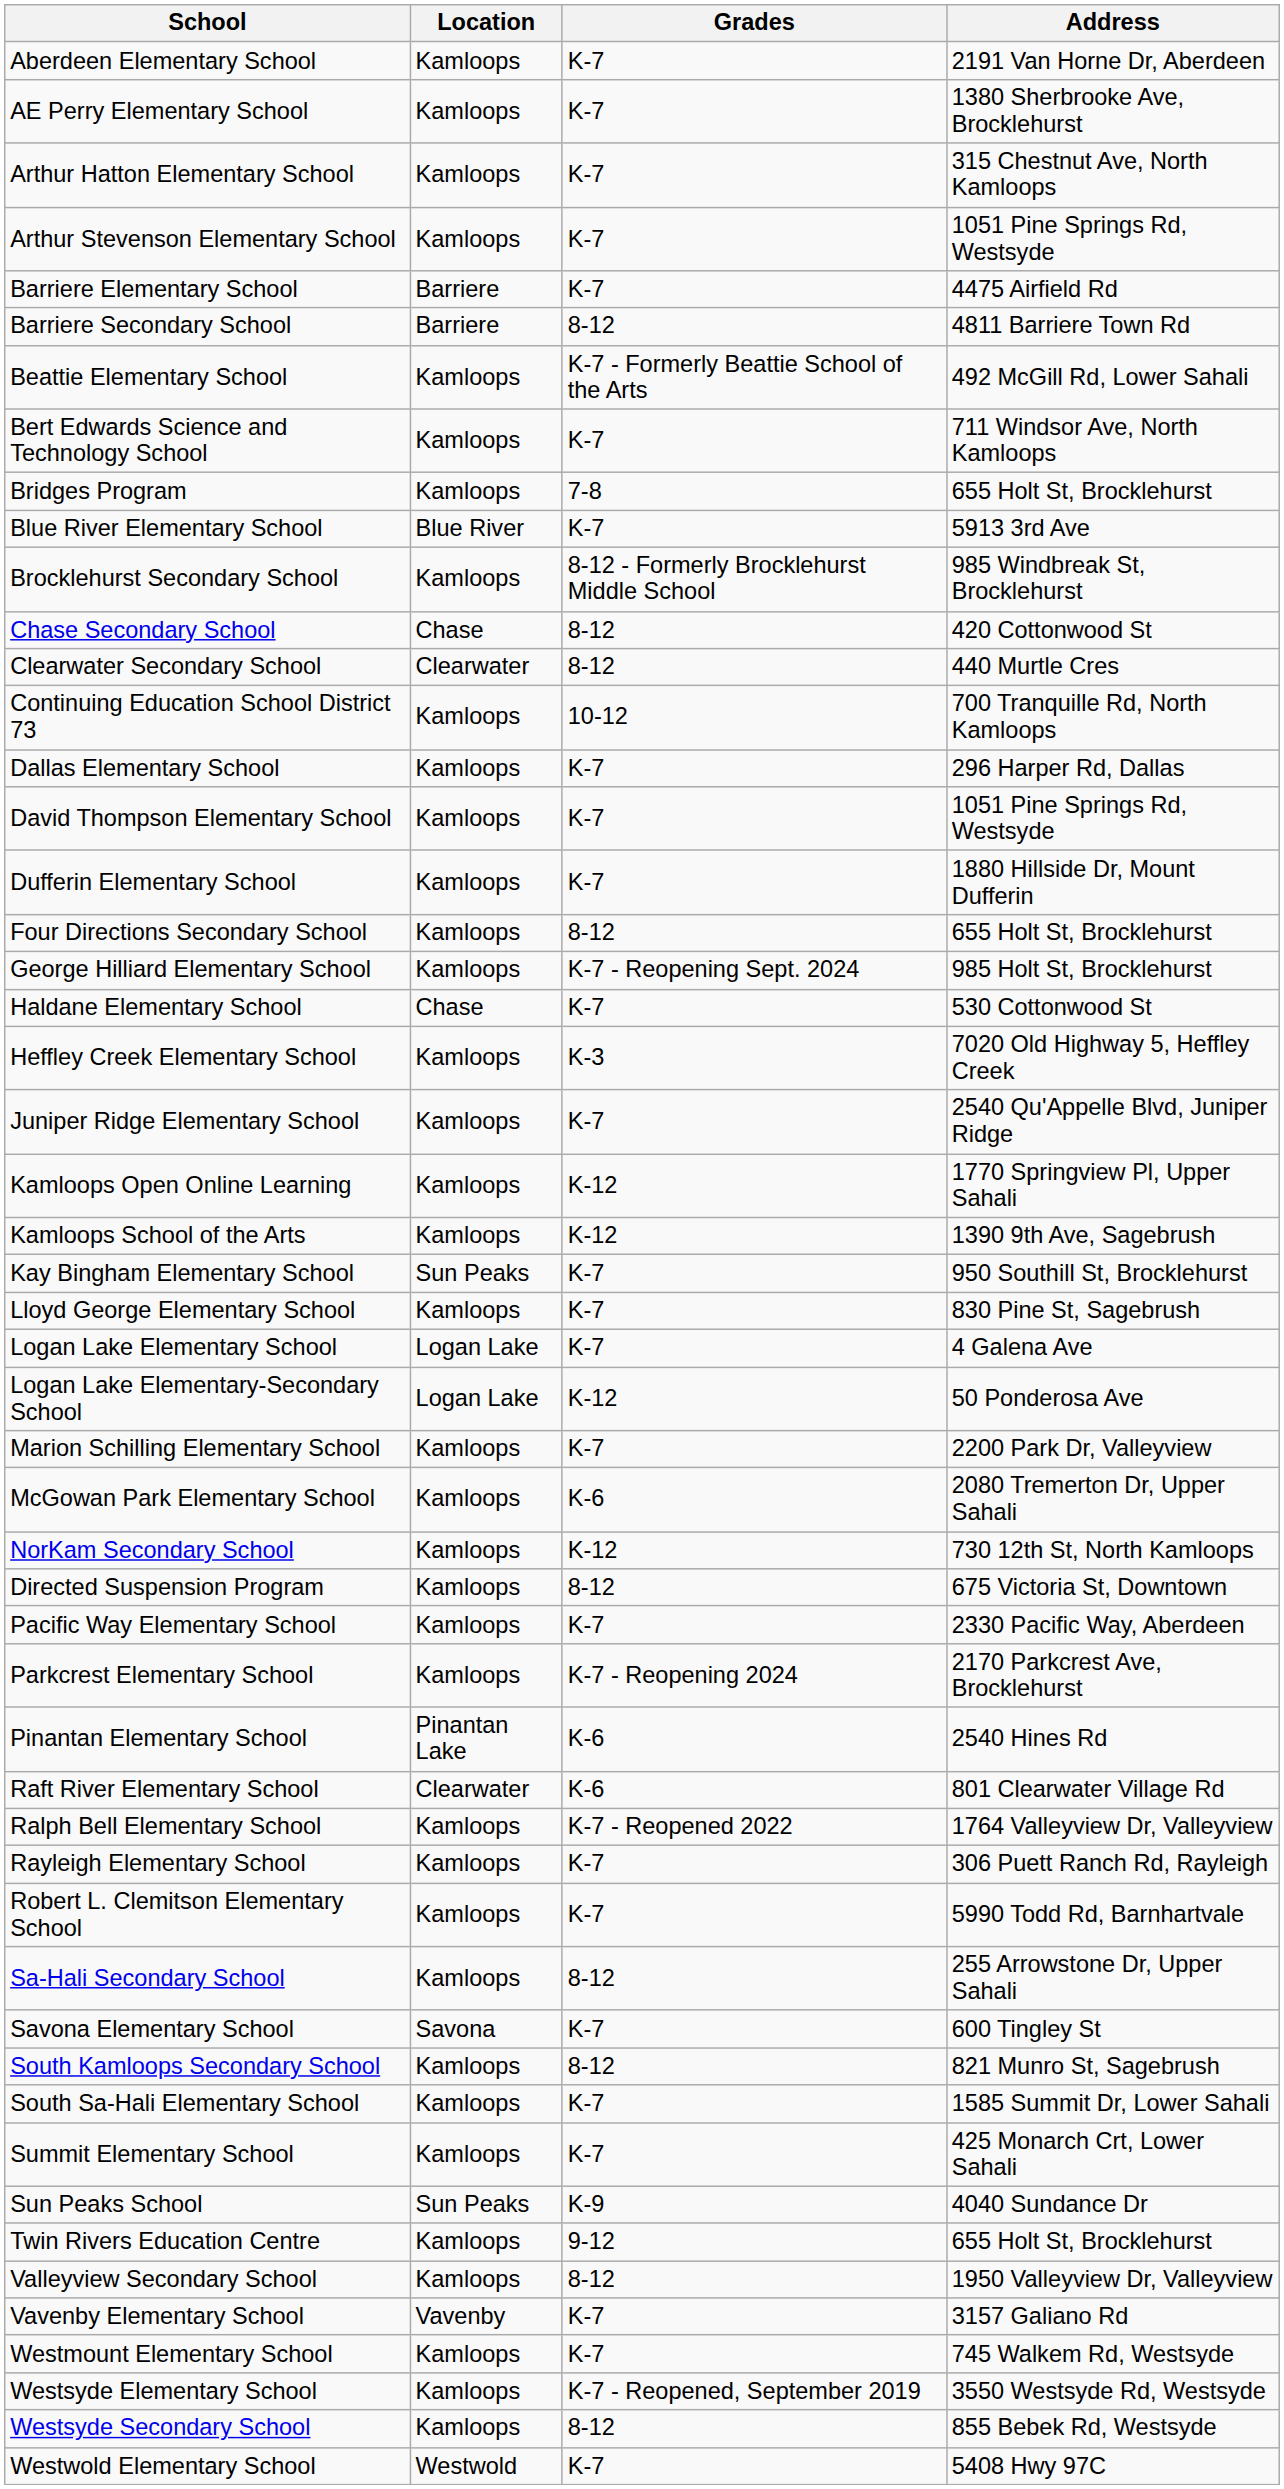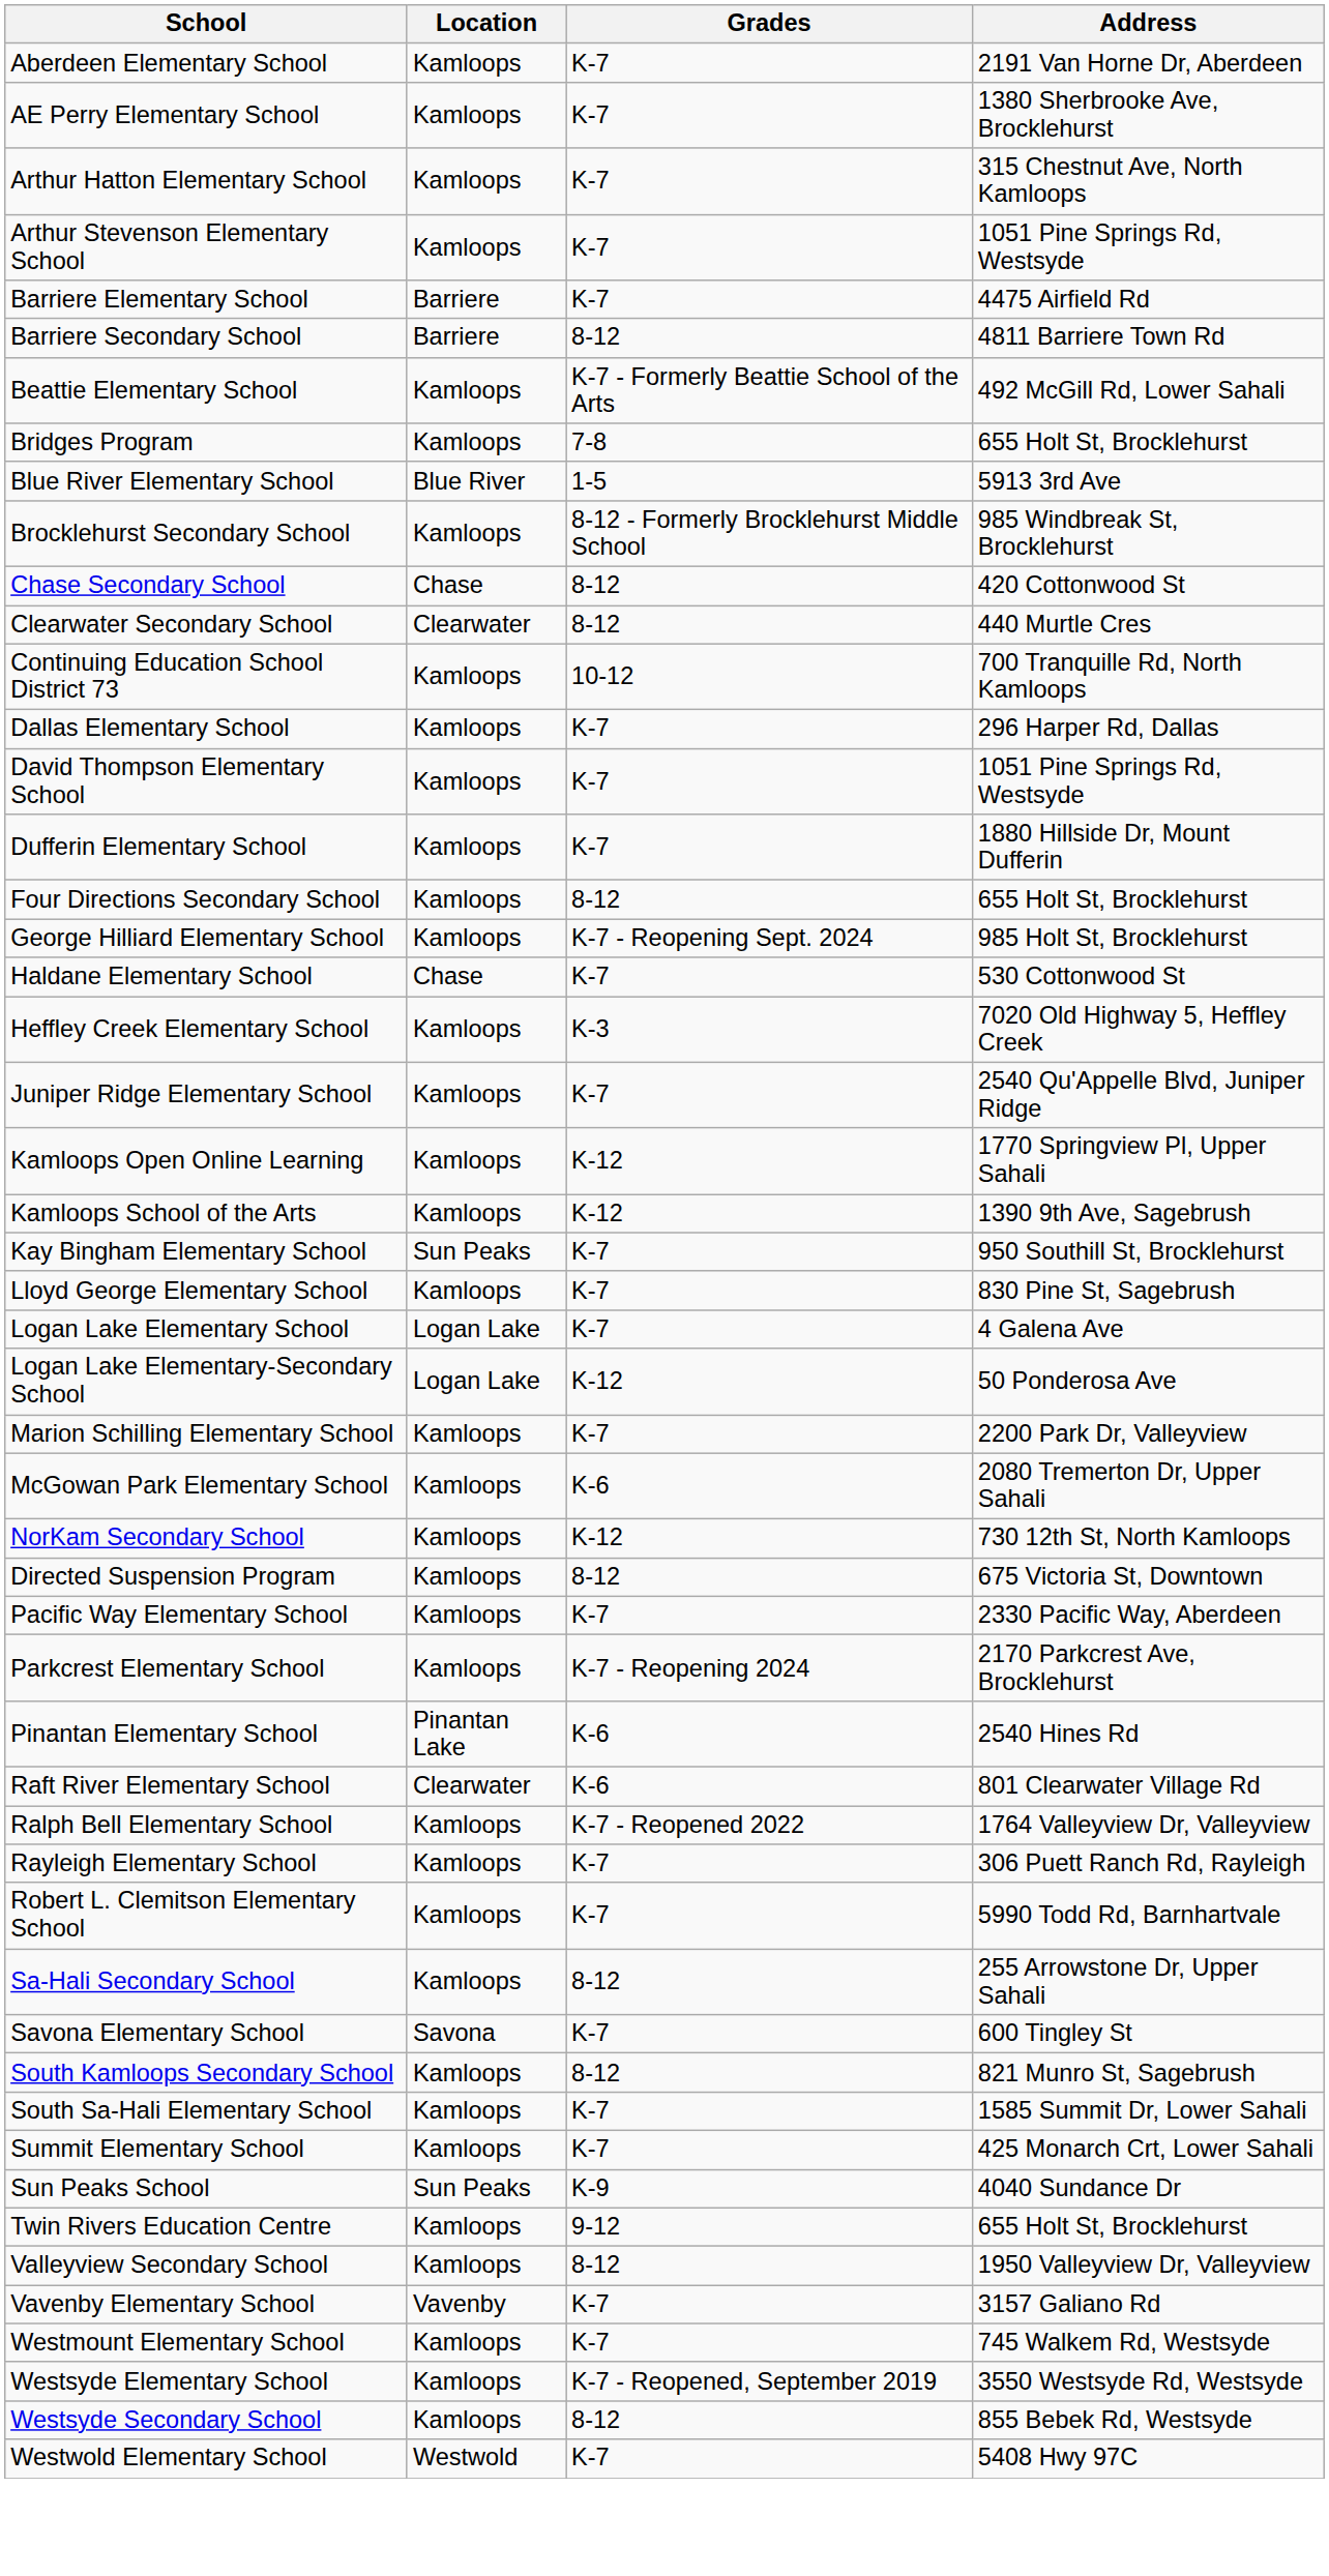- row: Bert Edwards Science and Technology School | Kamloops | K-7 | 711 Windsor Ave, North Kamloops
Blue River Elementary School | Grades: K-7 -> 1-5
